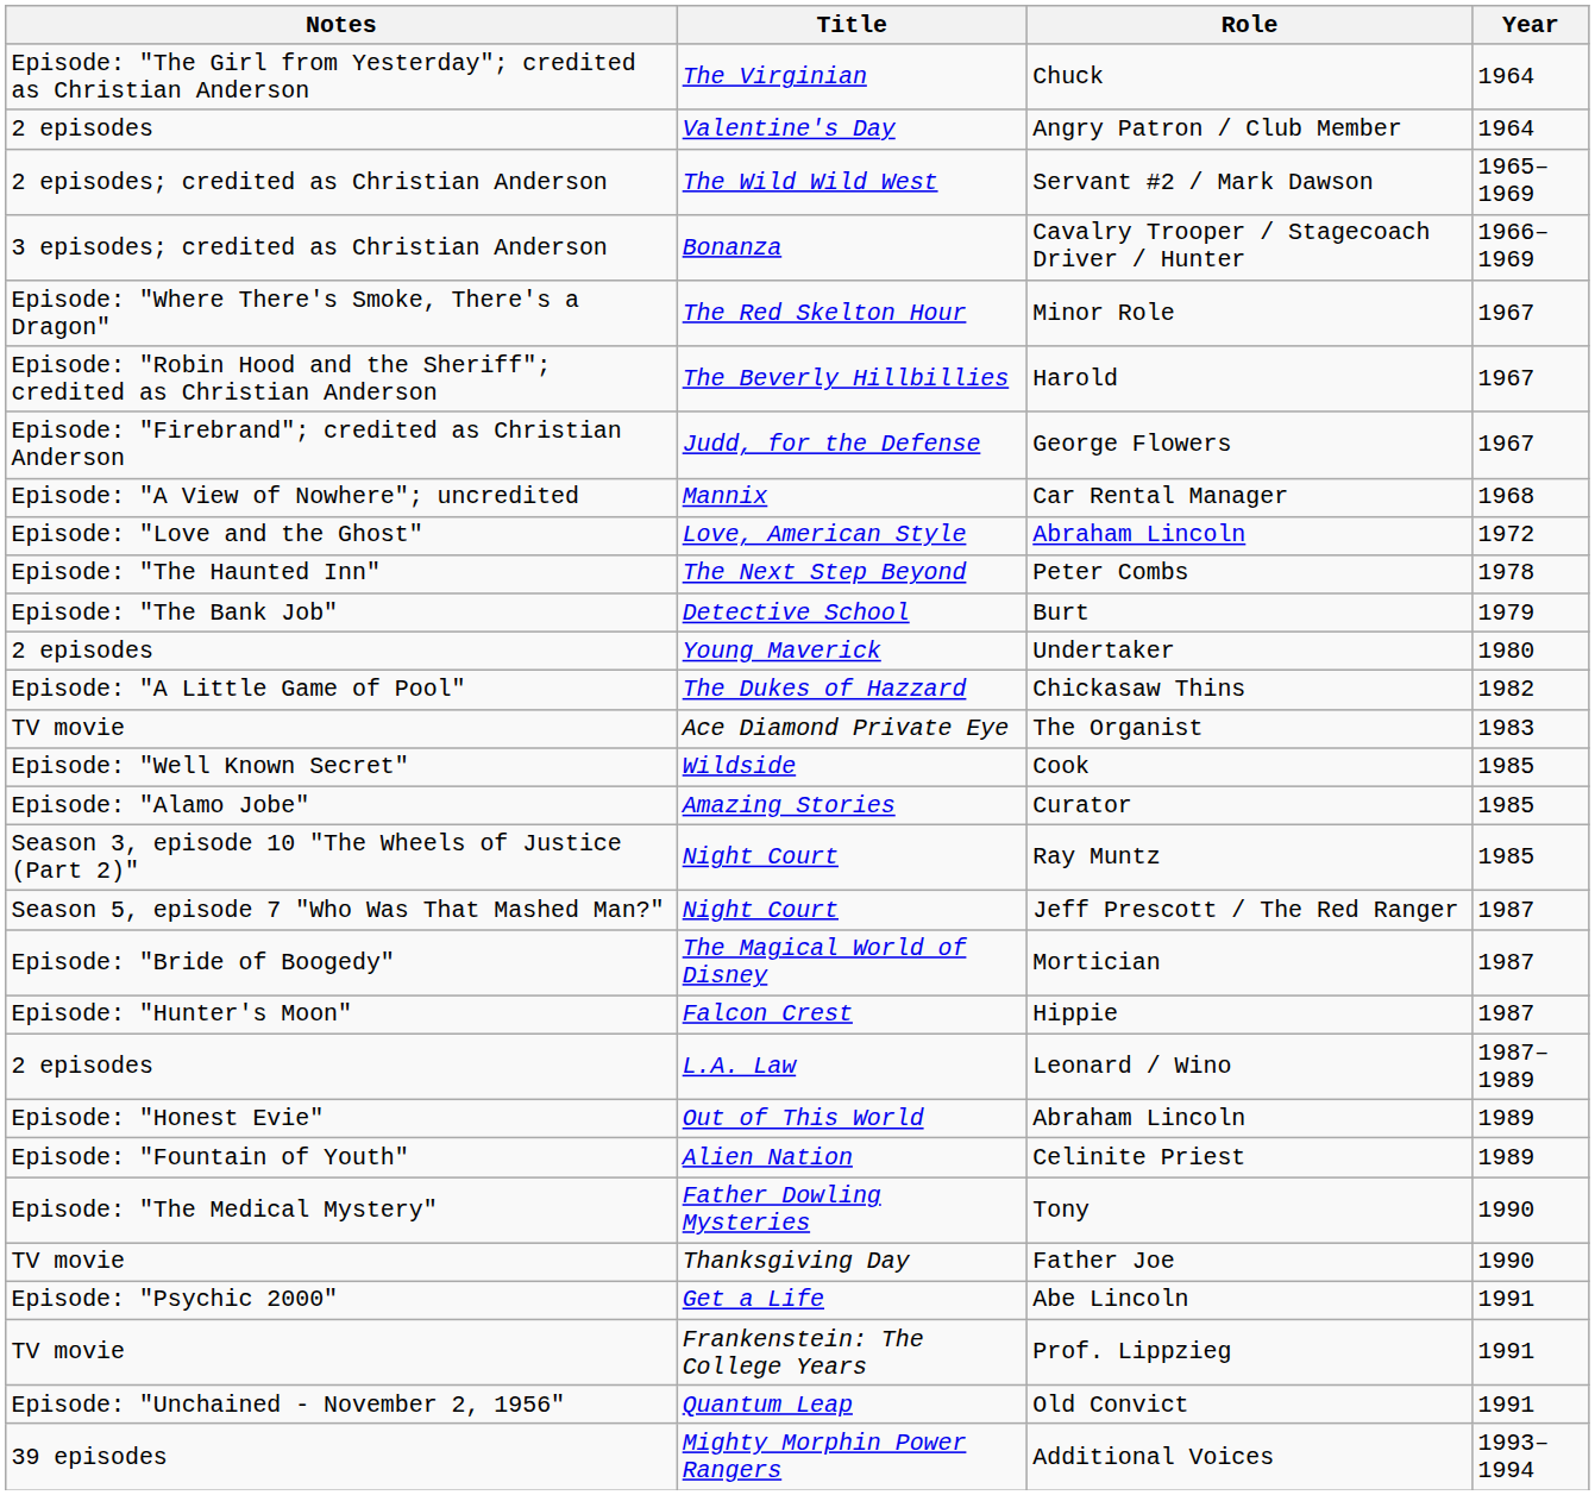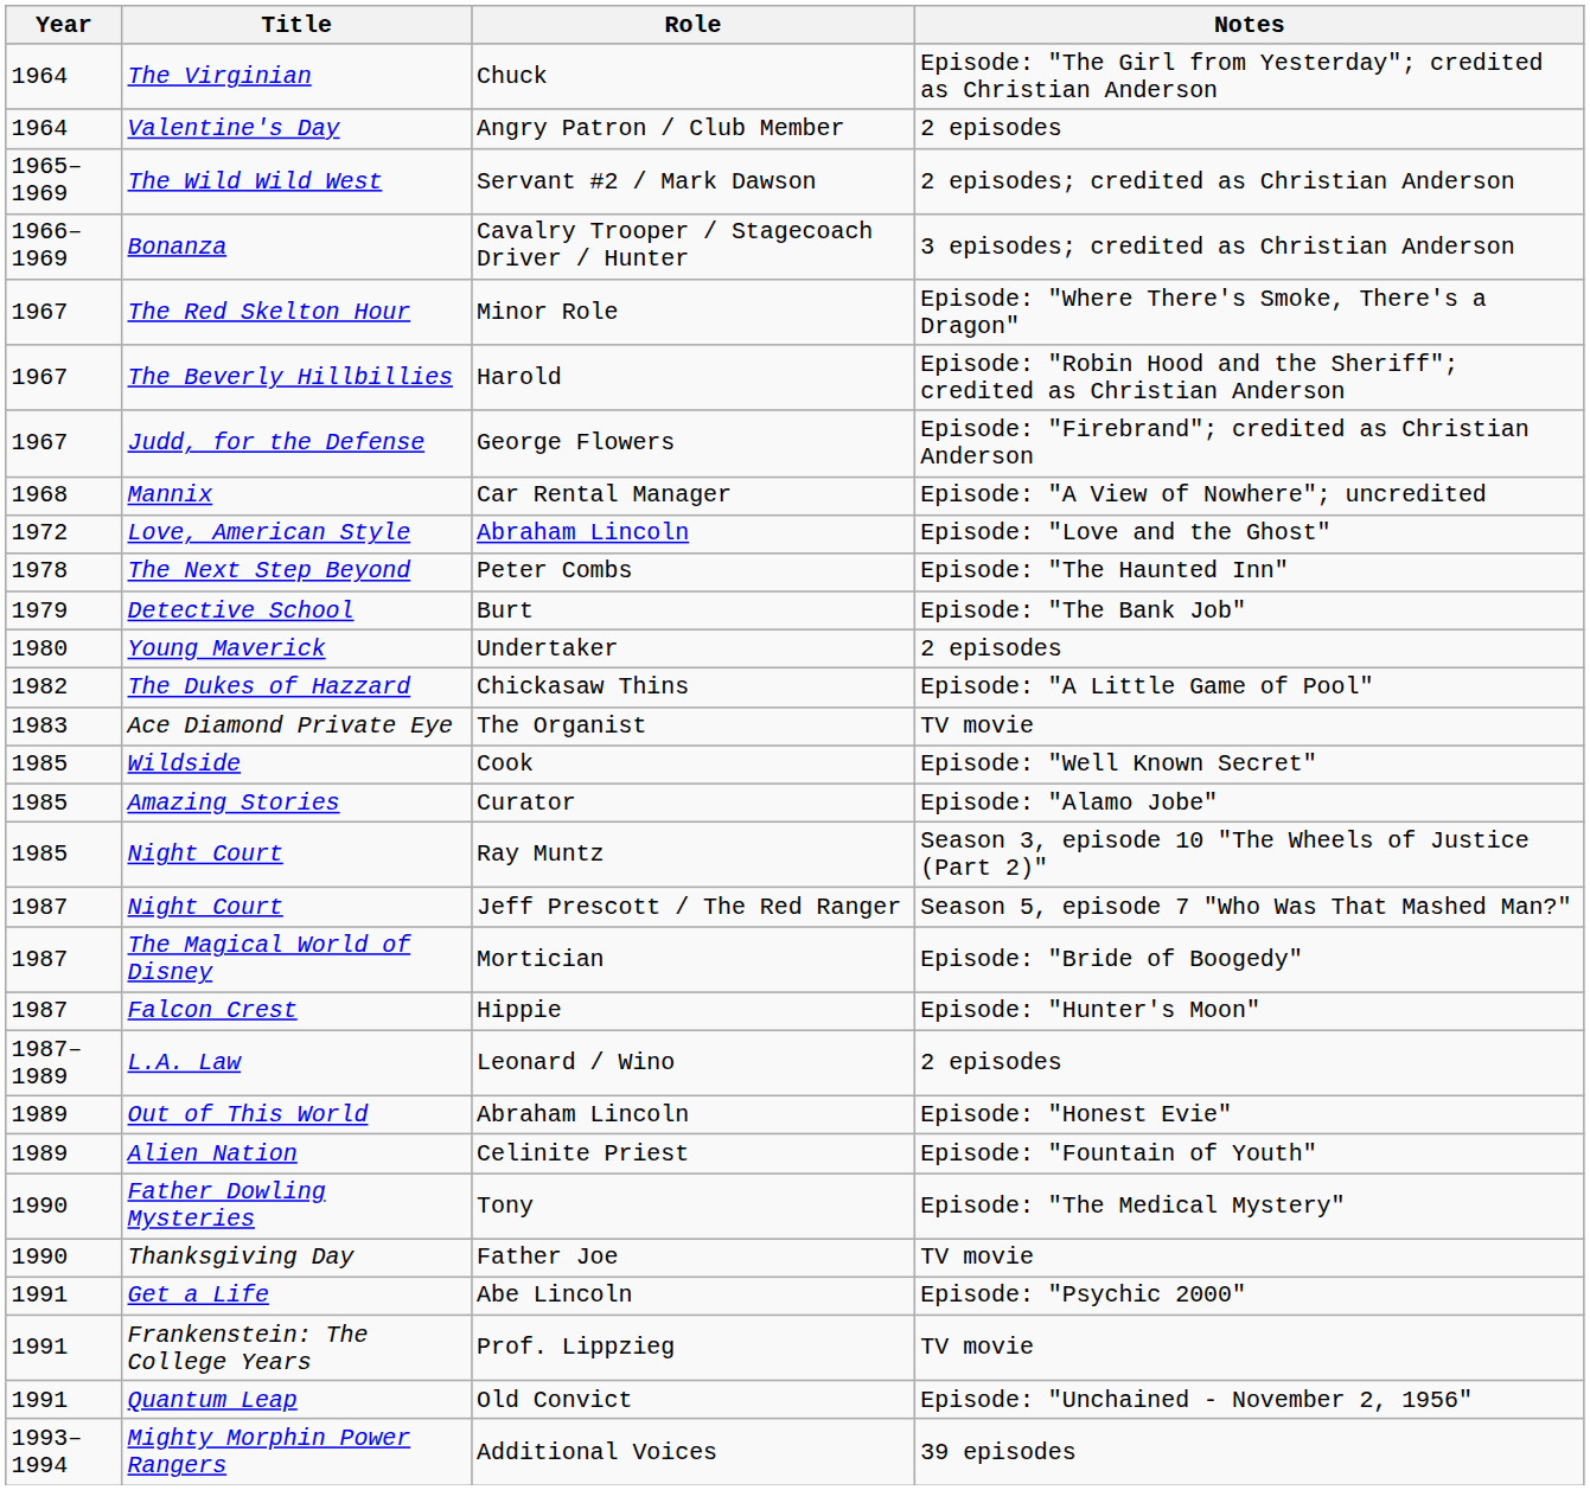columns swapped: Year <-> Notes
